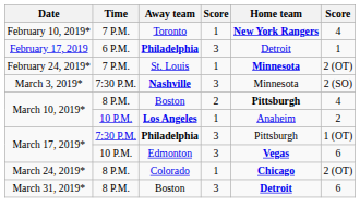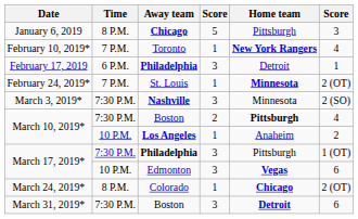+ row: January 6, 2019 | 8 P.M. | Chicago | 5 | Pittsburgh | 3
March 10, 2019* / Boston | Time: 8 P.M. -> 7:30 P.M.
March 31, 2019* | Time: 8 P.M. -> 7:30 P.M.
